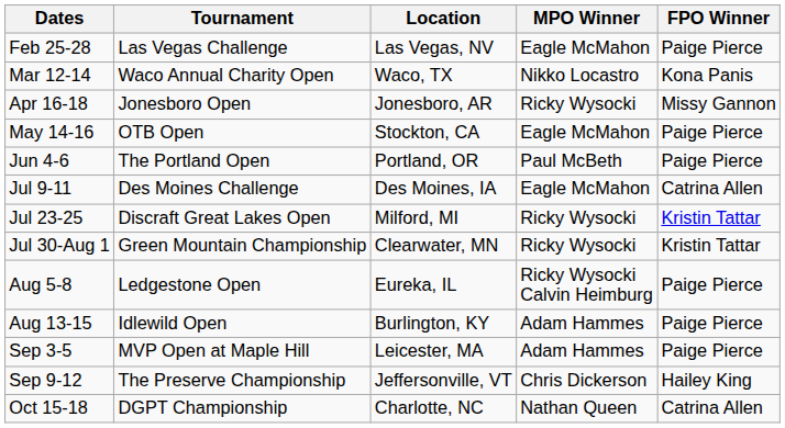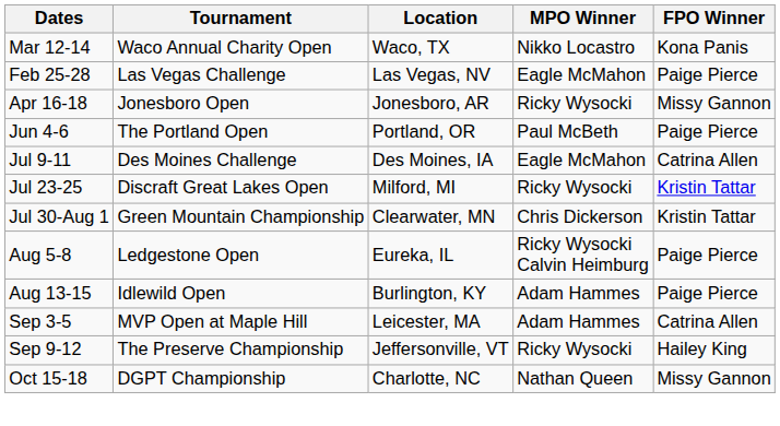rows swapped: Feb 25-28 <-> Mar 12-14
- row: May 14-16 | OTB Open | Stockton, CA | Eagle McMahon | Paige Pierce
Jul 30-Aug 1 | MPO Winner: Ricky Wysocki -> Chris Dickerson
Sep 3-5 | FPO Winner: Paige Pierce -> Catrina Allen
Sep 9-12 | MPO Winner: Chris Dickerson -> Ricky Wysocki
Oct 15-18 | FPO Winner: Catrina Allen -> Missy Gannon
